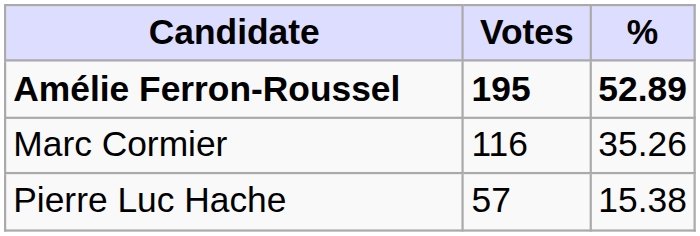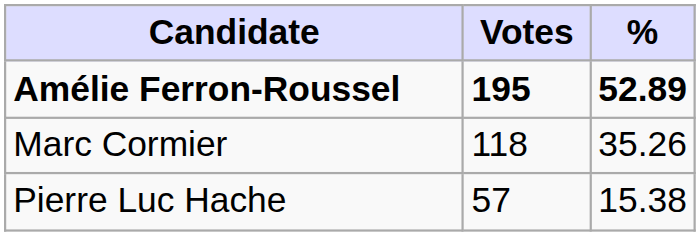Marc Cormier | Votes: 116 -> 118
